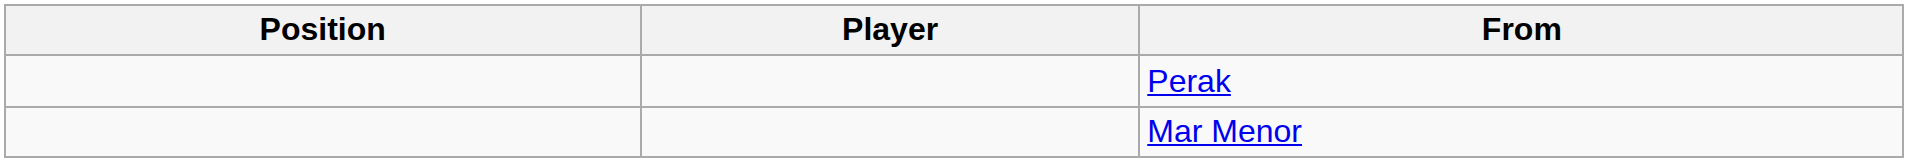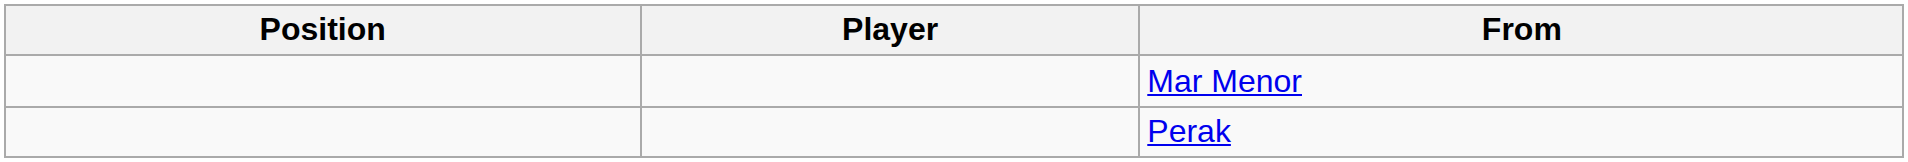rows swapped: Perak <-> Mar Menor
